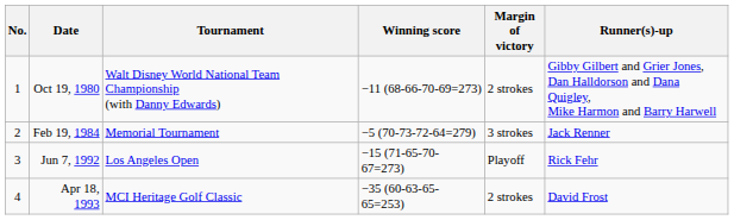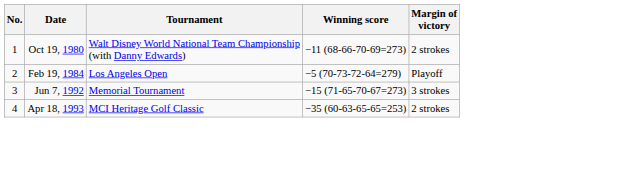- column: Runner(s)-up | Gibby Gilbert and Grier Jones, Dan Halldorson and Dana Quigley, Mike Harmon and Barry Harwell | Jack Renner | Rick Fehr | David Frost
Feb 19, 1984 | Tournament: Memorial Tournament -> Los Angeles Open
Feb 19, 1984 | Margin of victory: 3 strokes -> Playoff
Jun 7, 1992 | Tournament: Los Angeles Open -> Memorial Tournament
Jun 7, 1992 | Margin of victory: Playoff -> 3 strokes
